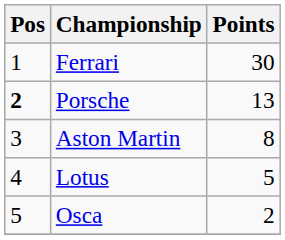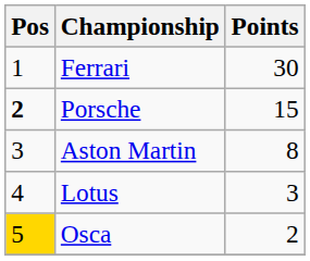Porsche | Points: 13 -> 15
Lotus | Points: 5 -> 3
Osca | Pos: no background -> gold background
